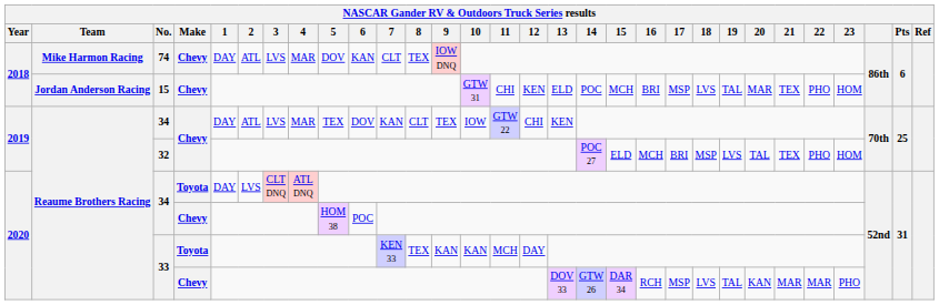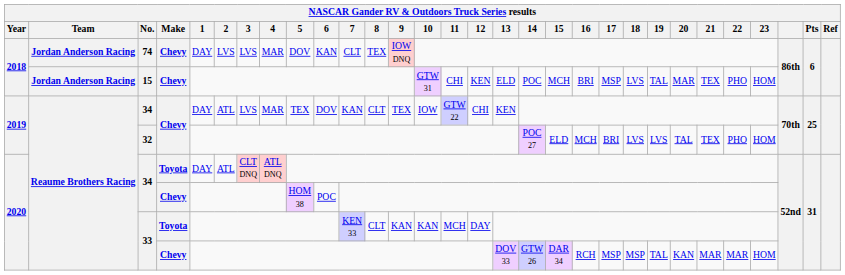74 | Team: Mike Harmon Racing -> Jordan Anderson Racing
74 | 2: ATL -> LVS
32 | 18: MSP -> LVS
34 / Toyota | 2: LVS -> ATL
33 / Toyota | 8: TEX -> CLT
33 / Chevy | 18: LVS -> MSP
33 / Chevy | 23: PHO -> HOM
